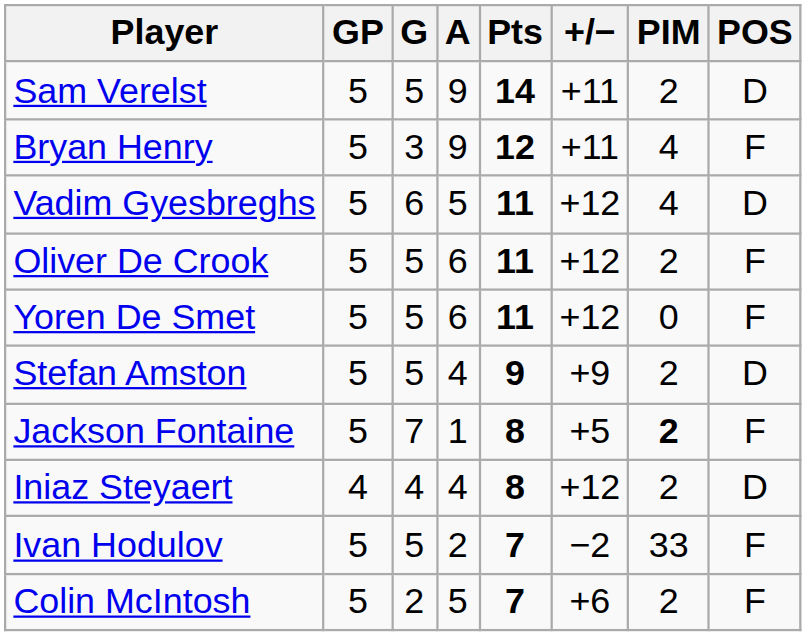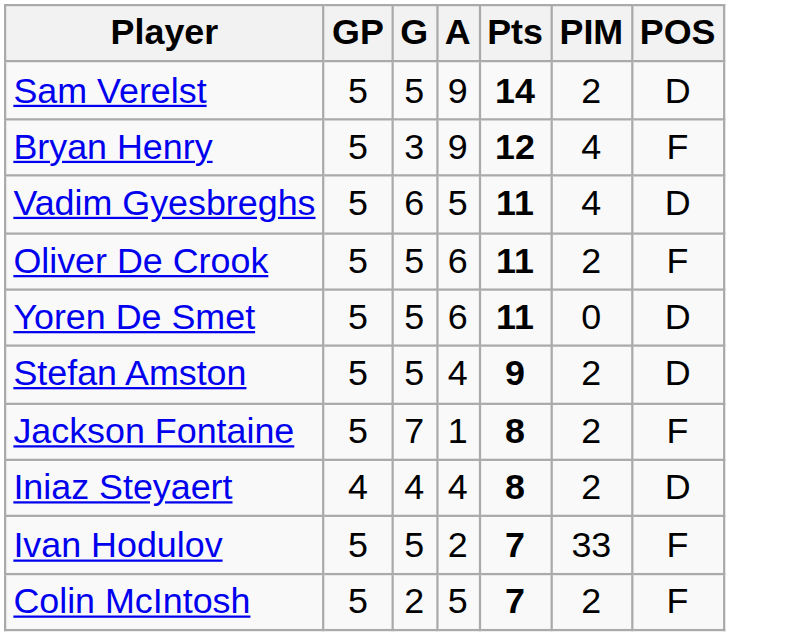- column: +/− | +11 | +11 | +12 | +12 | +12 | +9 | +5 | +12 | −2 | +6
Yoren De Smet | POS: F -> D
Jackson Fontaine | PIM: bold -> normal
